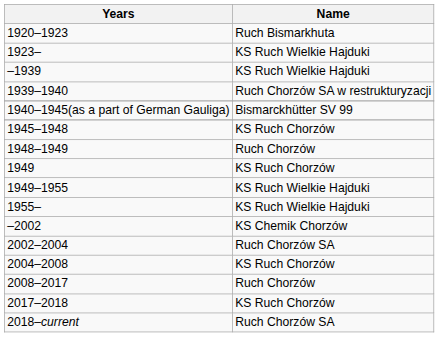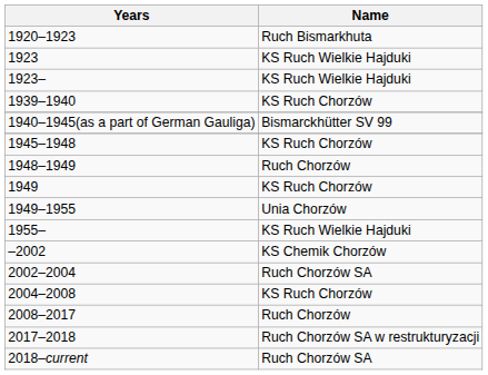+ row: 1923 | KS Ruch Wielkie Hajduki
- row: –1939 | KS Ruch Wielkie Hajduki
1939–1940 | Name: Ruch Chorzów SA w restrukturyzacji -> KS Ruch Chorzów
1949–1955 | Name: KS Ruch Wielkie Hajduki -> Unia Chorzów
2017–2018 | Name: KS Ruch Chorzów -> Ruch Chorzów SA w restrukturyzacji
